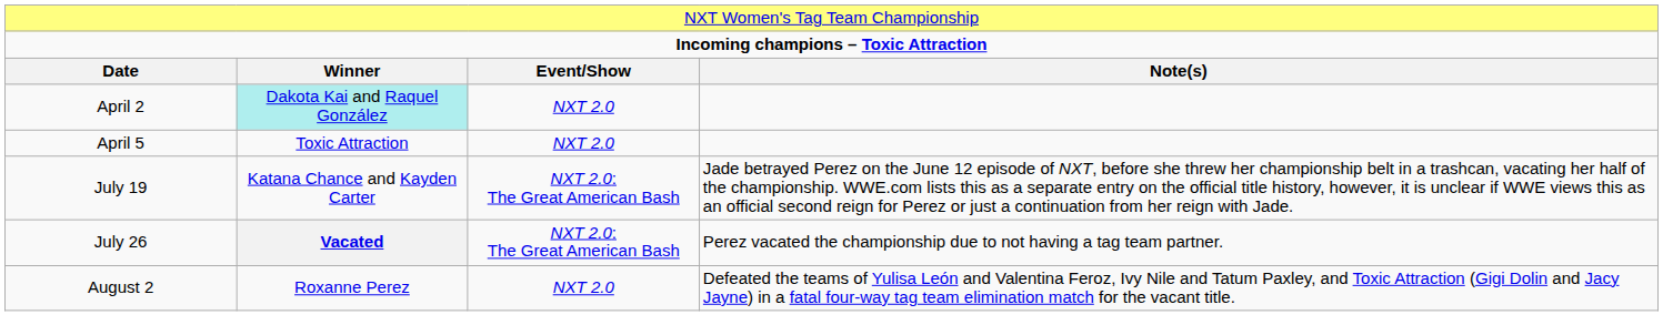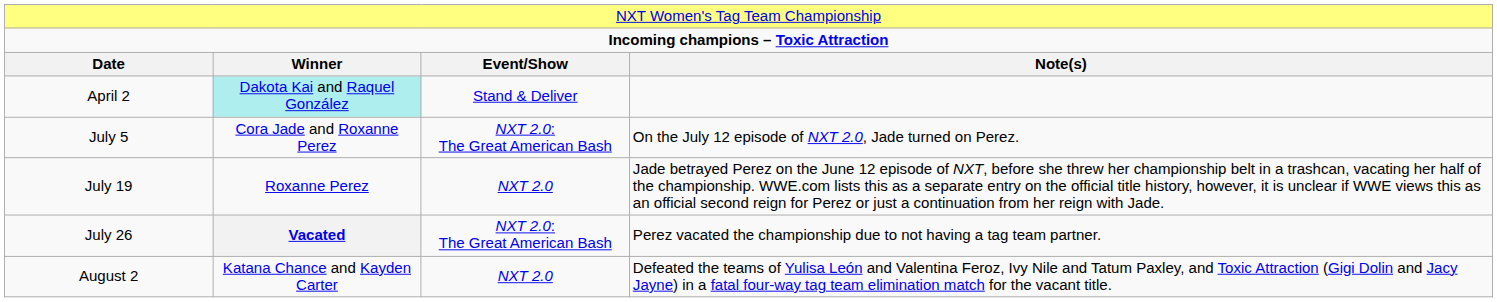April 2 | column 3: NXT 2.0 -> Stand & Deliver
- row: April 5 | Toxic Attraction | NXT 2.0
+ row: July 5 | Cora Jade and Roxanne Perez | NXT 2.0: The Great American Bash | On the July 12 episode of NXT 2.0, Jade turned on Perez.
July 19 | column 2: Katana Chance and Kayden Carter -> Roxanne Perez
July 19 | column 3: NXT 2.0: The Great American Bash -> NXT 2.0
August 2 | column 2: Roxanne Perez -> Katana Chance and Kayden Carter
